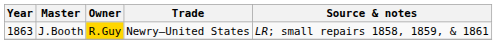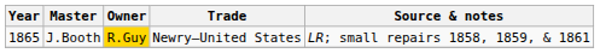J.Booth | Year: 1863 -> 1865
